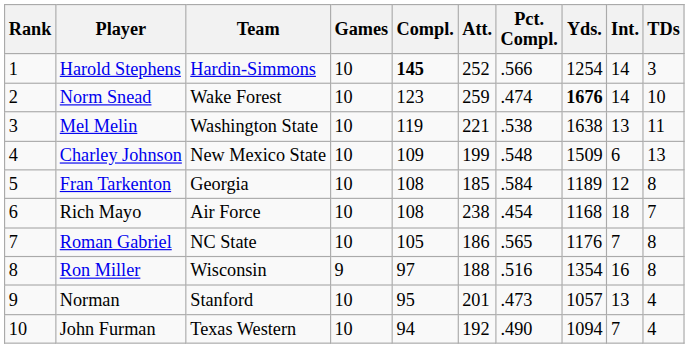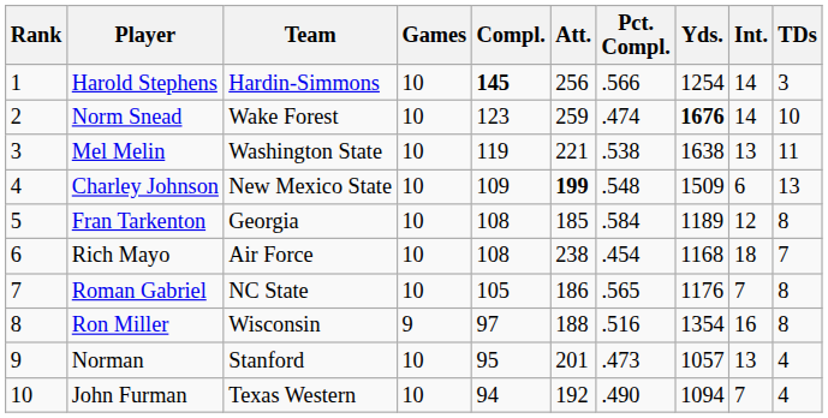Harold Stephens | Att.: 252 -> 256
Charley Johnson | Att.: normal -> bold
